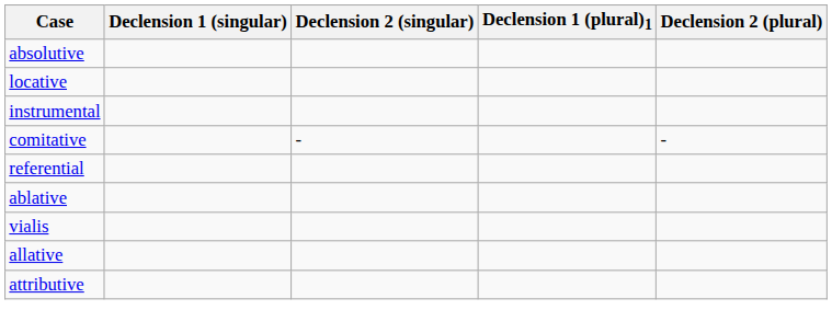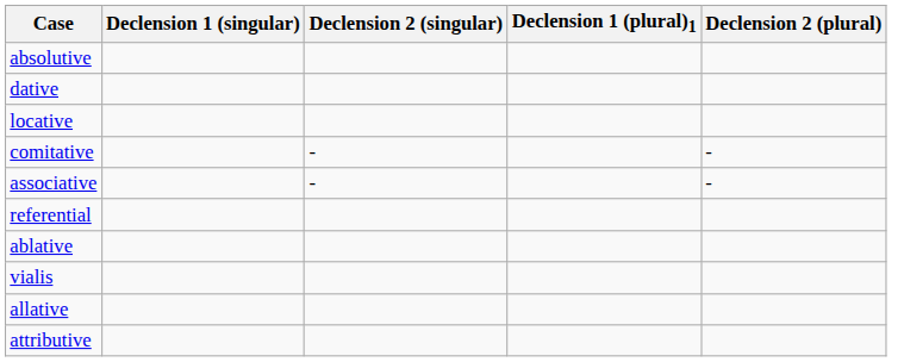+ row: dative
- row: instrumental
+ row: associative | - | -
